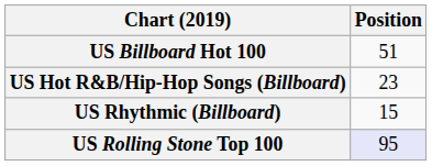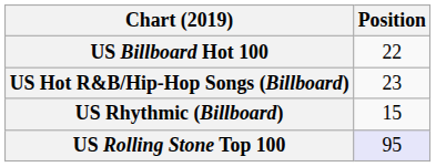US Billboard Hot 100 | Position: 51 -> 22
